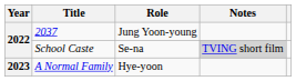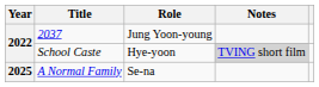School Caste | Role: Se-na -> Hye-yoon
A Normal Family | Year: 2023 -> 2025
A Normal Family | Role: Hye-yoon -> Se-na
